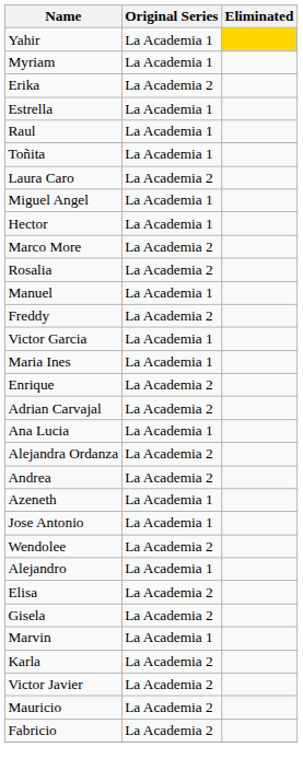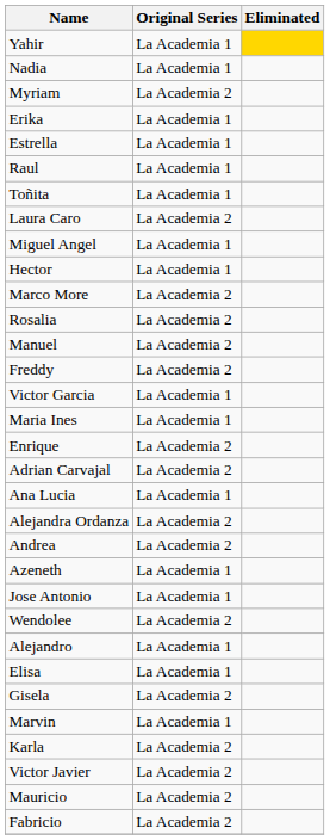+ row: Nadia | La Academia 1
Myriam | Original Series: La Academia 1 -> La Academia 2
Erika | Original Series: La Academia 2 -> La Academia 1
Manuel | Original Series: La Academia 1 -> La Academia 2
Elisa | Original Series: La Academia 2 -> La Academia 1
